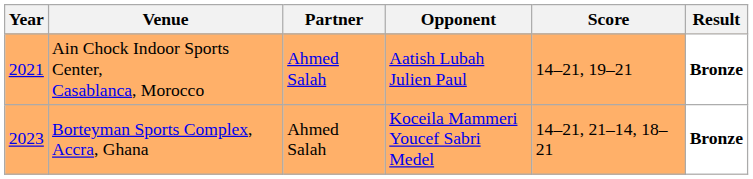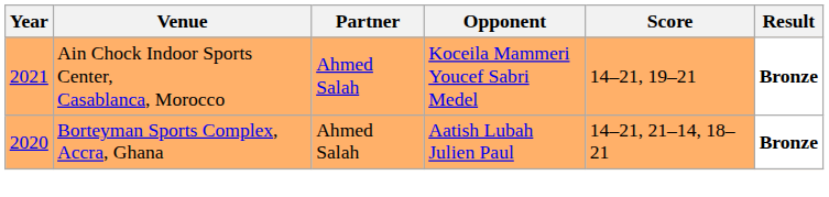Ain Chock Indoor Sports Center, Casablanca, Morocco | Opponent: Aatish Lubah Julien Paul -> Koceila Mammeri Youcef Sabri Medel
Borteyman Sports Complex, Accra, Ghana | Year: 2023 -> 2020
Borteyman Sports Complex, Accra, Ghana | Opponent: Koceila Mammeri Youcef Sabri Medel -> Aatish Lubah Julien Paul
